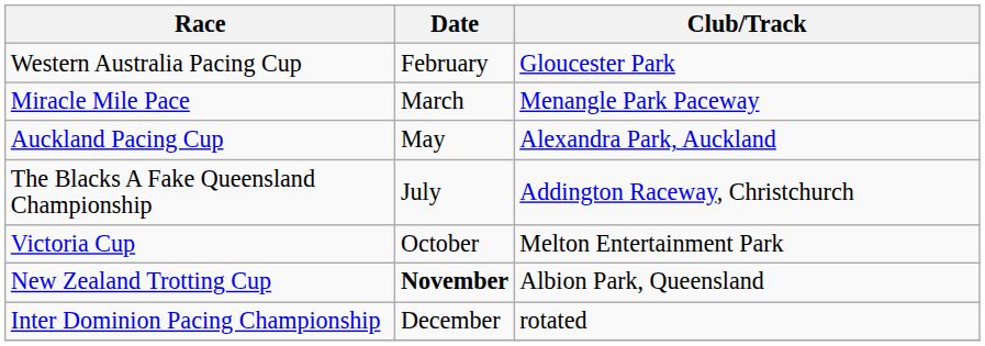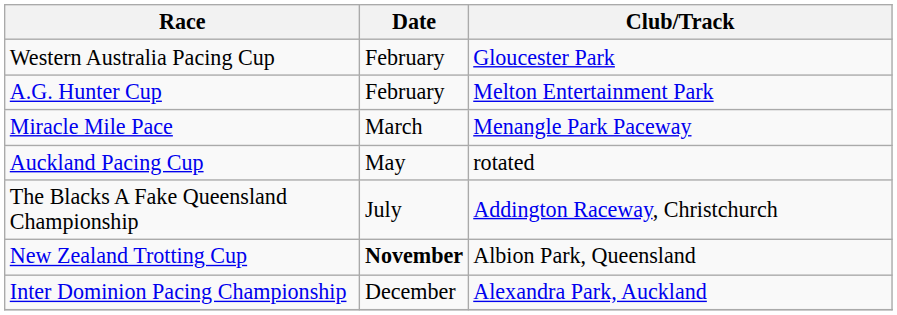+ row: A.G. Hunter Cup | February | Melton Entertainment Park
Auckland Pacing Cup | Club/Track: Alexandra Park, Auckland -> rotated
- row: Victoria Cup | October | Melton Entertainment Park
Inter Dominion Pacing Championship | Club/Track: rotated -> Alexandra Park, Auckland
